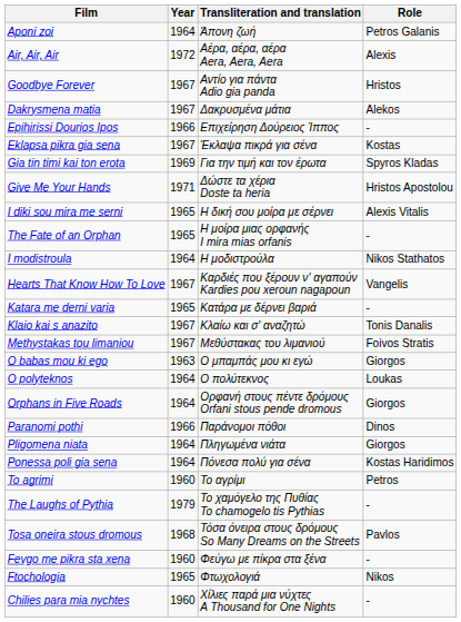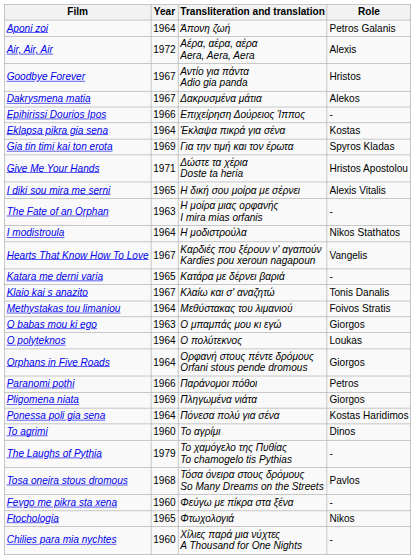Eklapsa pikra gia sena | Year: 1967 -> 1964
The Fate of an Orphan | Year: 1965 -> 1963
Methystakas tou limaniou | Year: 1967 -> 1964
Paranomi pothi | Role: Dinos -> Petros
Pligomena niata | Year: 1964 -> 1969
To agrimi | Role: Petros -> Dinos
